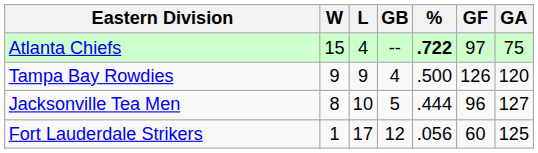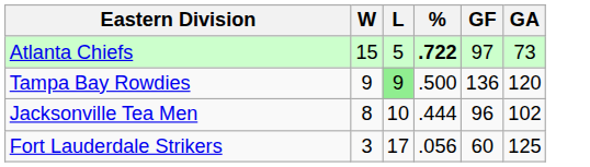- column: GB | -- | 4 | 5 | 12
Atlanta Chiefs | L: 4 -> 5
Atlanta Chiefs | GA: 75 -> 73
Tampa Bay Rowdies | L: no background -> lightgreen background
Tampa Bay Rowdies | GF: 126 -> 136
Jacksonville Tea Men | GA: 127 -> 102
Fort Lauderdale Strikers | W: 1 -> 3
